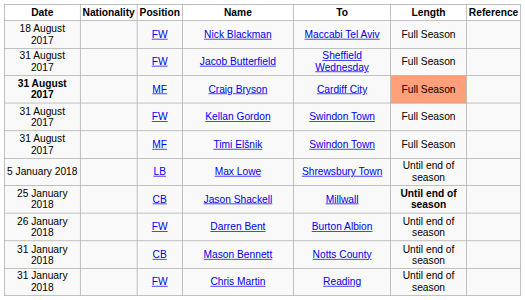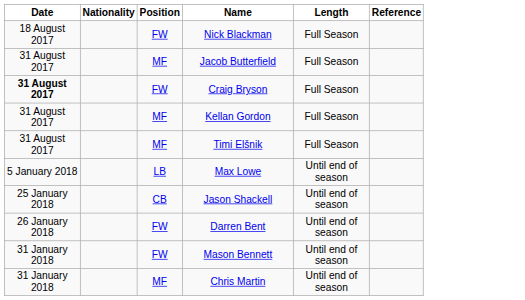- column: To | Maccabi Tel Aviv | Sheffield Wednesday | Cardiff City | Swindon Town | Swindon Town | Shrewsbury Town | Millwall | Burton Albion | Notts County | Reading
Jacob Butterfield | Position: FW -> MF
Craig Bryson | Position: MF -> FW
Craig Bryson | Length: lightsalmon background -> no background
Kellan Gordon | Position: FW -> MF
Jason Shackell | Length: bold -> normal
Mason Bennett | Position: CB -> FW
Chris Martin | Position: FW -> MF
